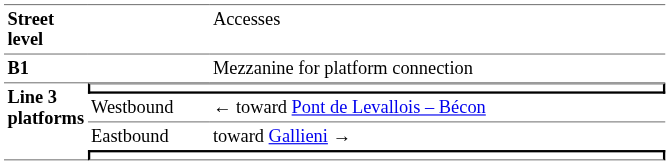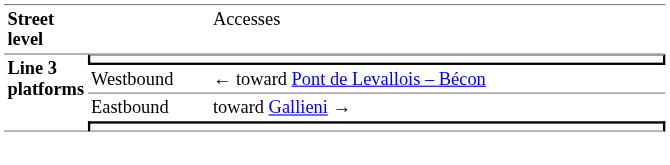- row: B1 | Mezzanine for platform connection
